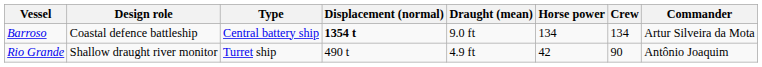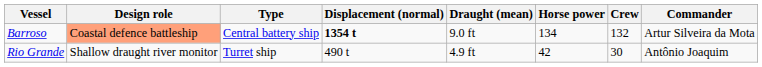Barroso | Design role: no background -> lightsalmon background
Barroso | Crew: 134 -> 132
Rio Grande | Crew: 90 -> 30
